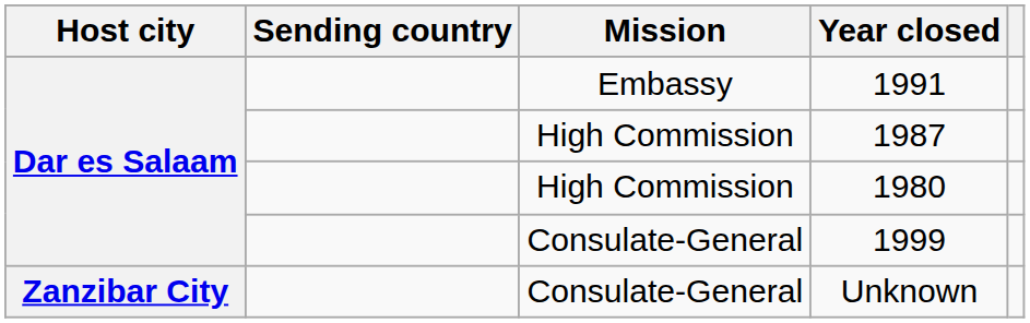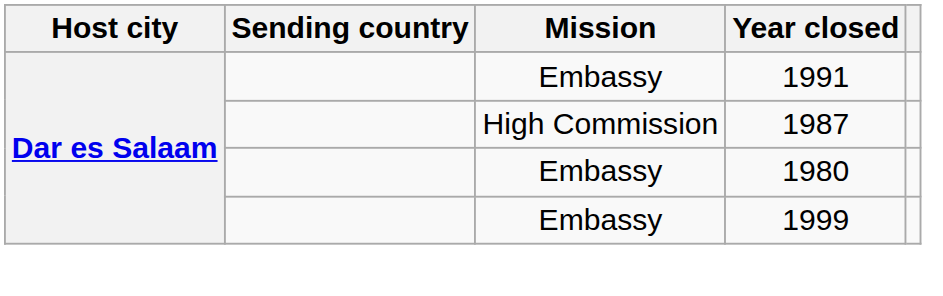1980 | Mission: High Commission -> Embassy
1999 | Mission: Consulate-General -> Embassy
- row: Zanzibar City | Consulate-General | Unknown
